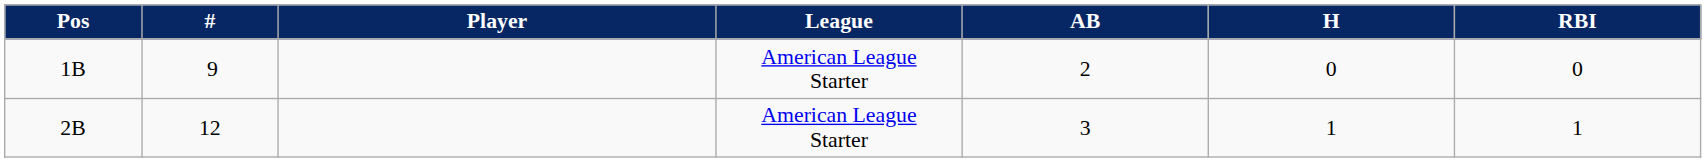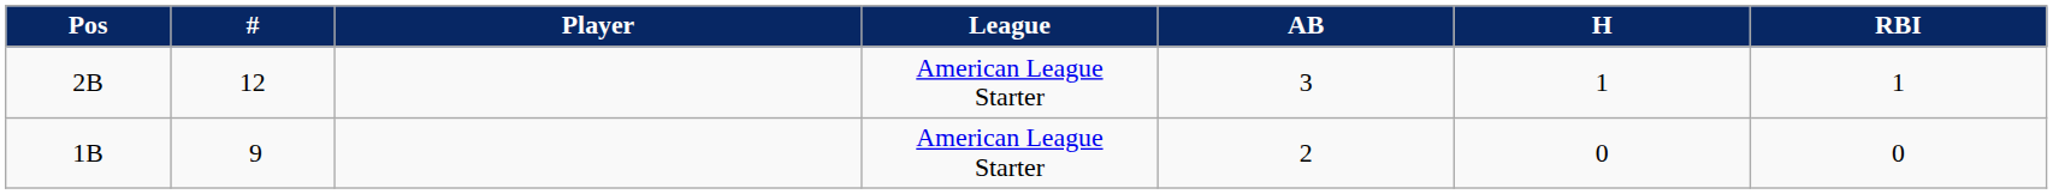rows swapped: 2B <-> 1B
